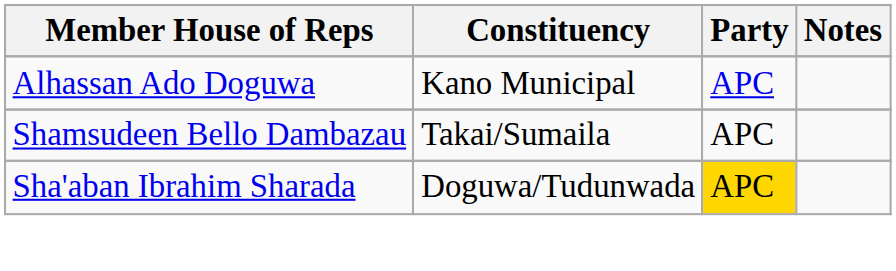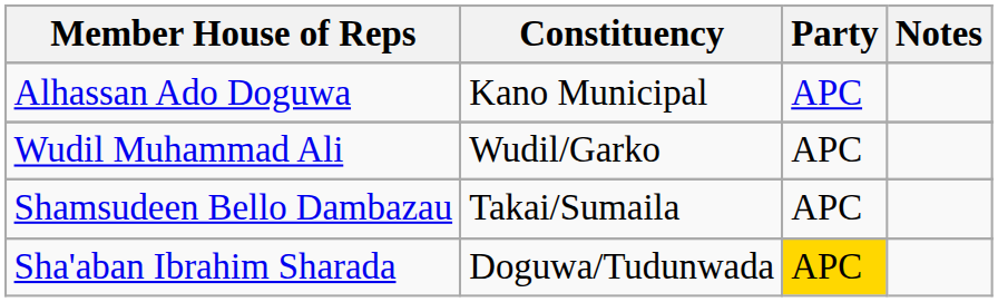+ row: Wudil Muhammad Ali | Wudil/Garko | APC
